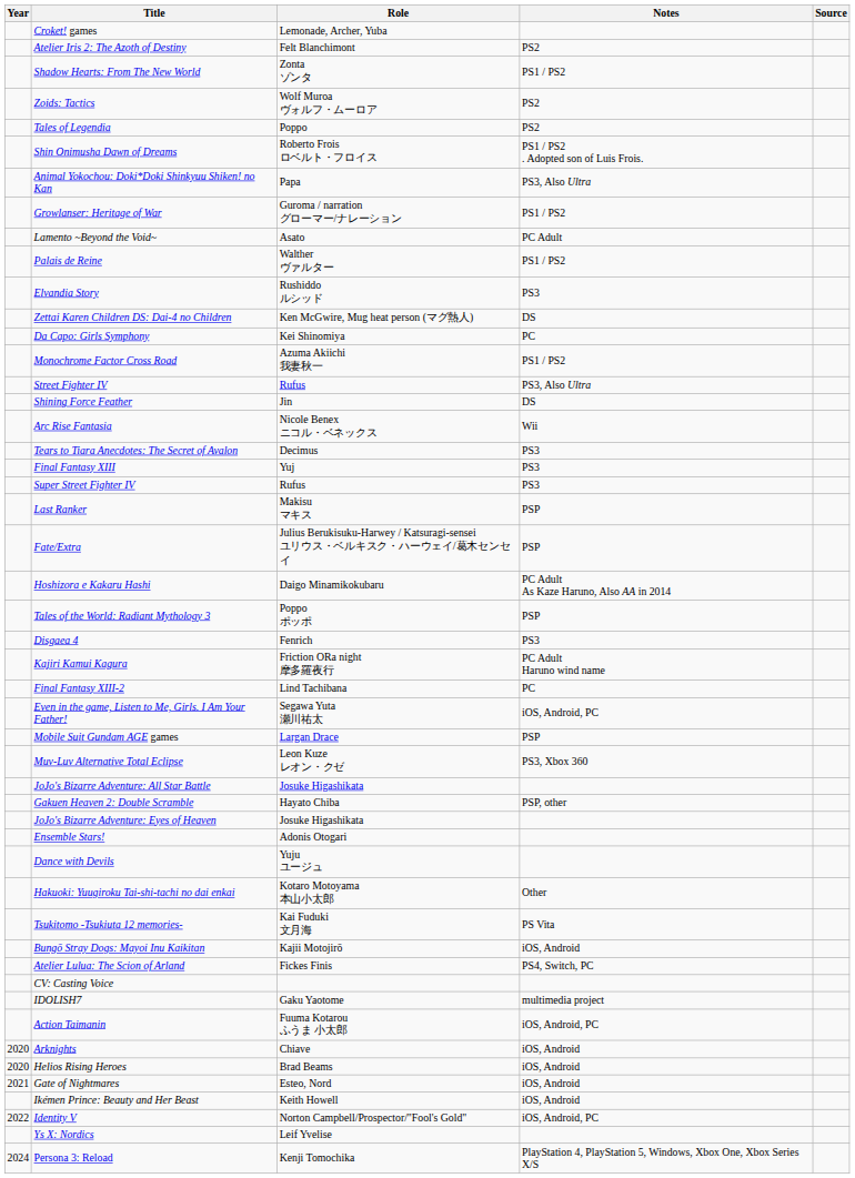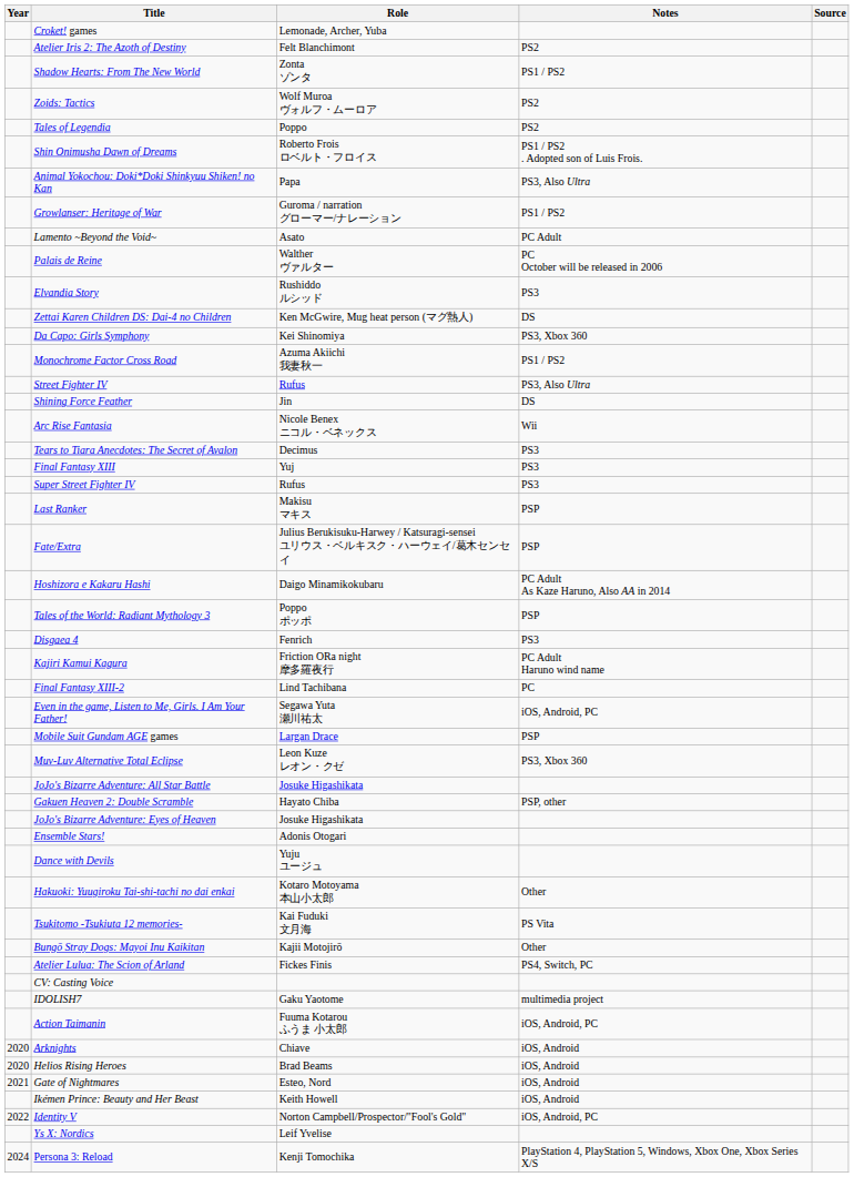Palais de Reine | Notes: PS1 / PS2 -> PC October will be released in 2006
Da Capo: Girls Symphony | Notes: PC -> PS3, Xbox 360
Bungō Stray Dogs: Mayoi Inu Kaikitan | Notes: iOS, Android -> Other
